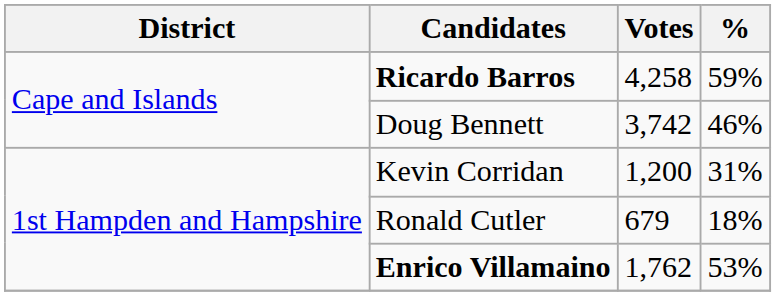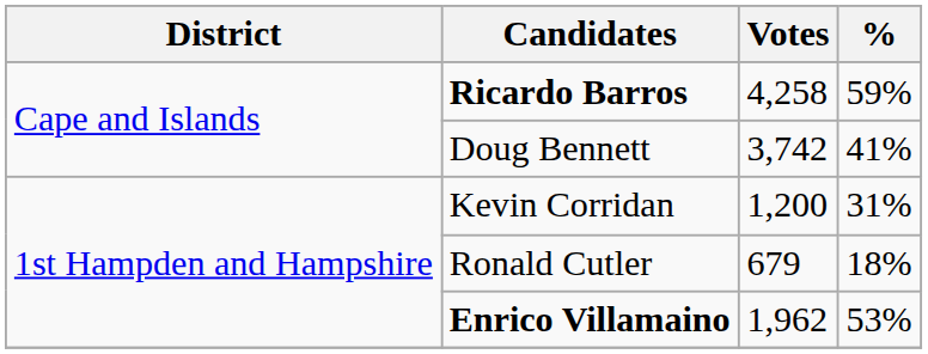Doug Bennett | %: 46% -> 41%
Enrico Villamaino | Votes: 1,762 -> 1,962
